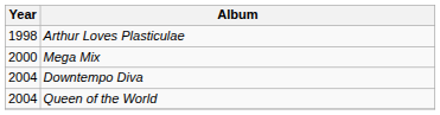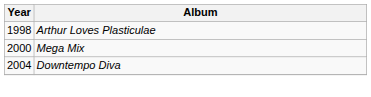- row: 2004 | Queen of the World
